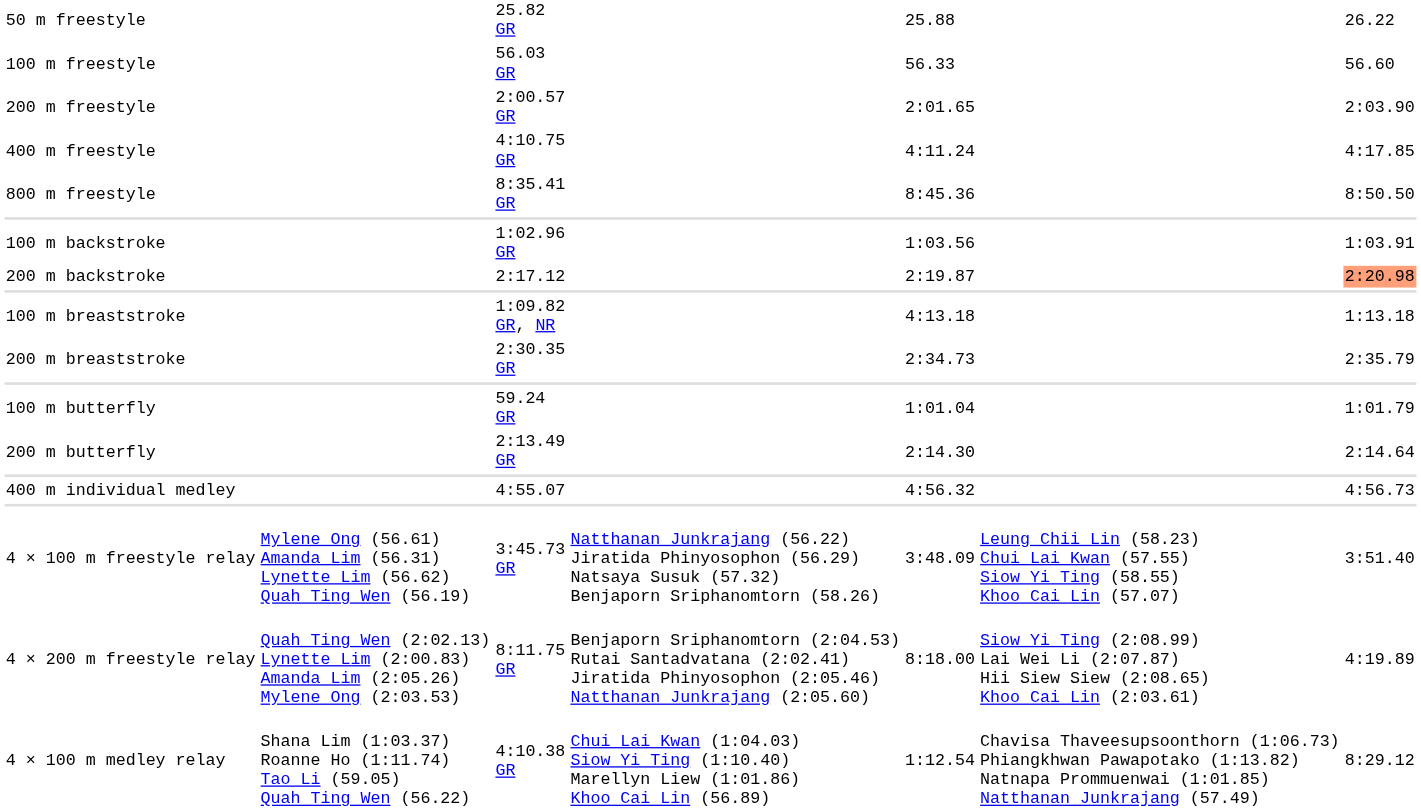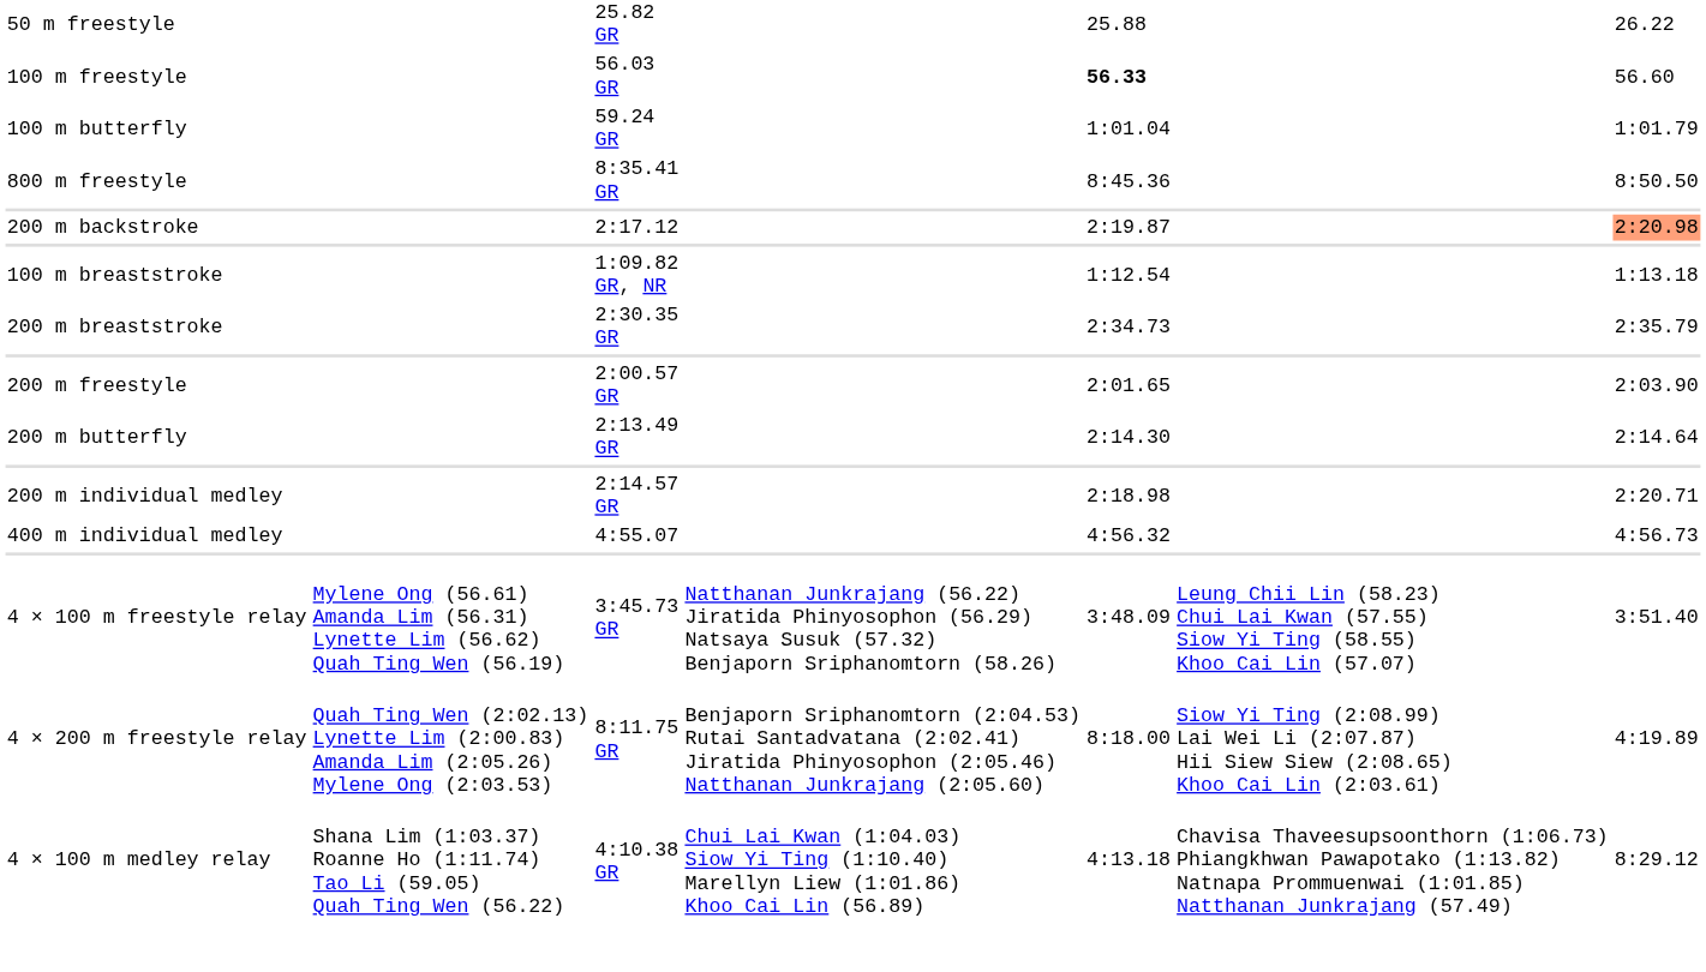100 m freestyle | column 5: normal -> bold
rows swapped: 200 m freestyle <-> 100 m butterfly
- row: 400 m freestyle | 4:10.75 GR | 4:11.24 | 4:17.85
- row: 100 m backstroke | 1:02.96 GR | 1:03.56 | 1:03.91
100 m breaststroke | column 5: 4:13.18 -> 1:12.54
+ row: 200 m individual medley | 2:14.57 GR | 2:18.98 | 2:20.71
4 × 100 m medley relay | column 5: 1:12.54 -> 4:13.18
